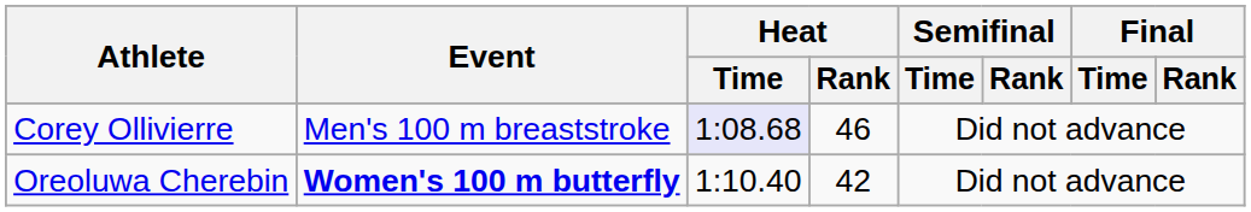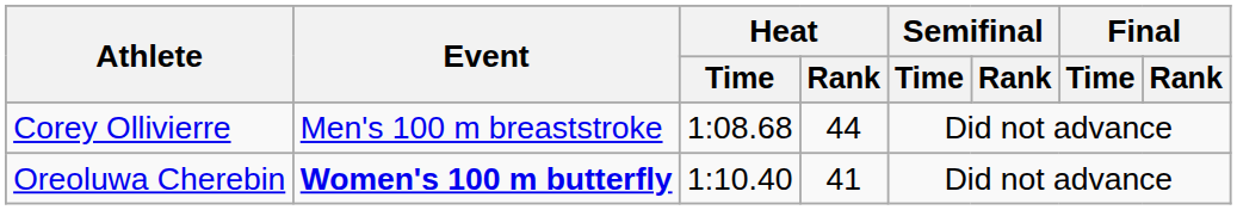Corey Ollivierre | Heat / Time: lavender background -> no background
Corey Ollivierre | Heat / Rank: 46 -> 44
Oreoluwa Cherebin | Heat / Rank: 42 -> 41
